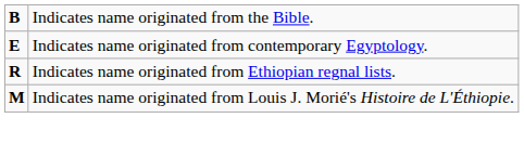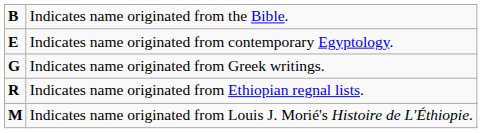+ row: G | Indicates name originated from Greek writings.
